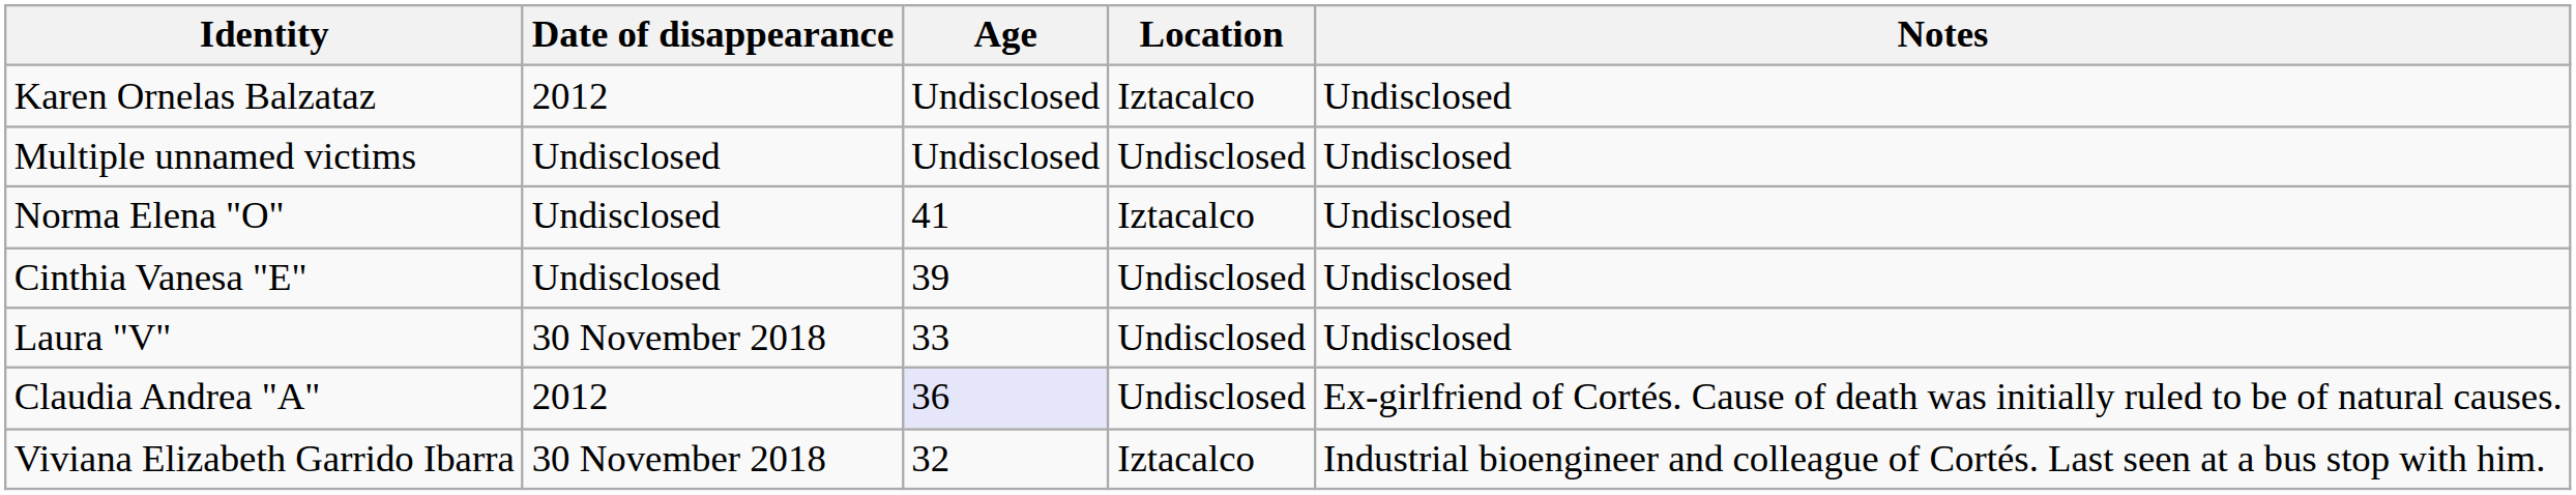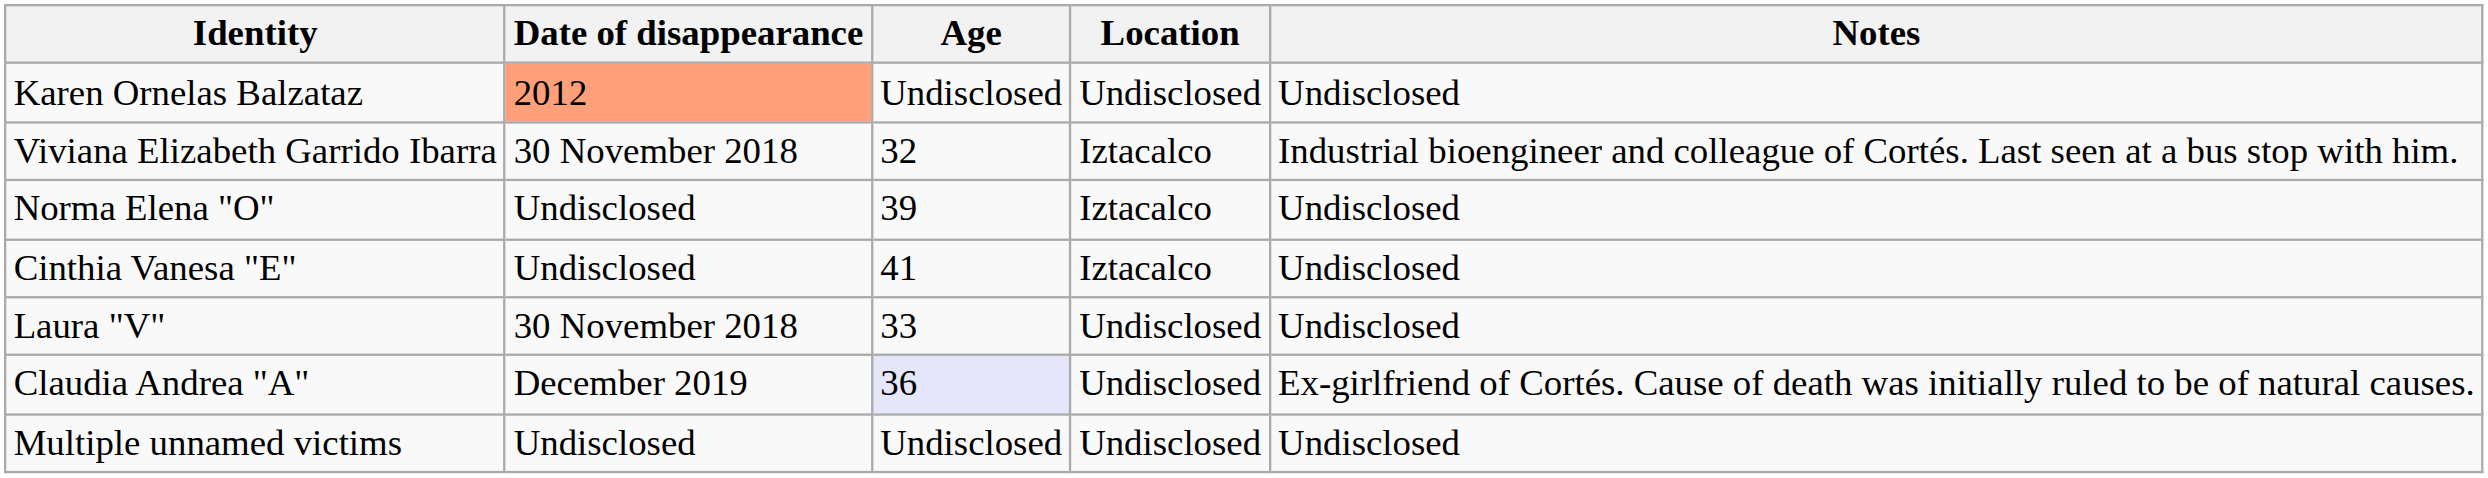Karen Ornelas Balzataz | Date of disappearance: no background -> lightsalmon background
Karen Ornelas Balzataz | Location: Iztacalco -> Undisclosed
rows swapped: Viviana Elizabeth Garrido Ibarra <-> Multiple unnamed victims
Norma Elena "O" | Age: 41 -> 39
Cinthia Vanesa "E" | Age: 39 -> 41
Cinthia Vanesa "E" | Location: Undisclosed -> Iztacalco
Claudia Andrea "A" | Date of disappearance: 2012 -> December 2019
